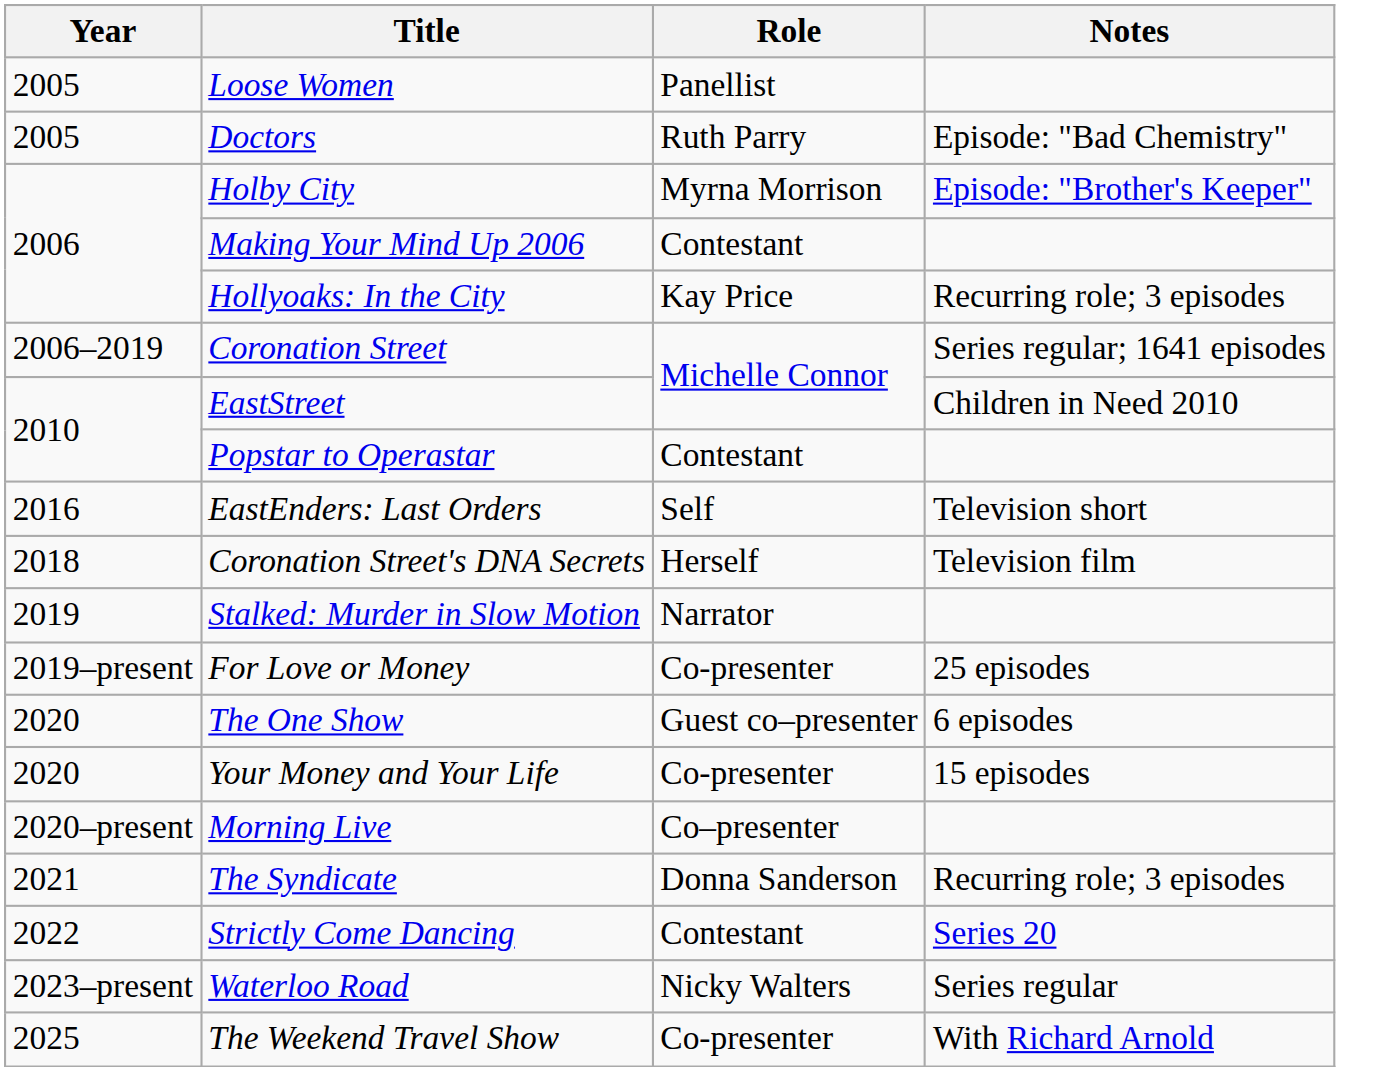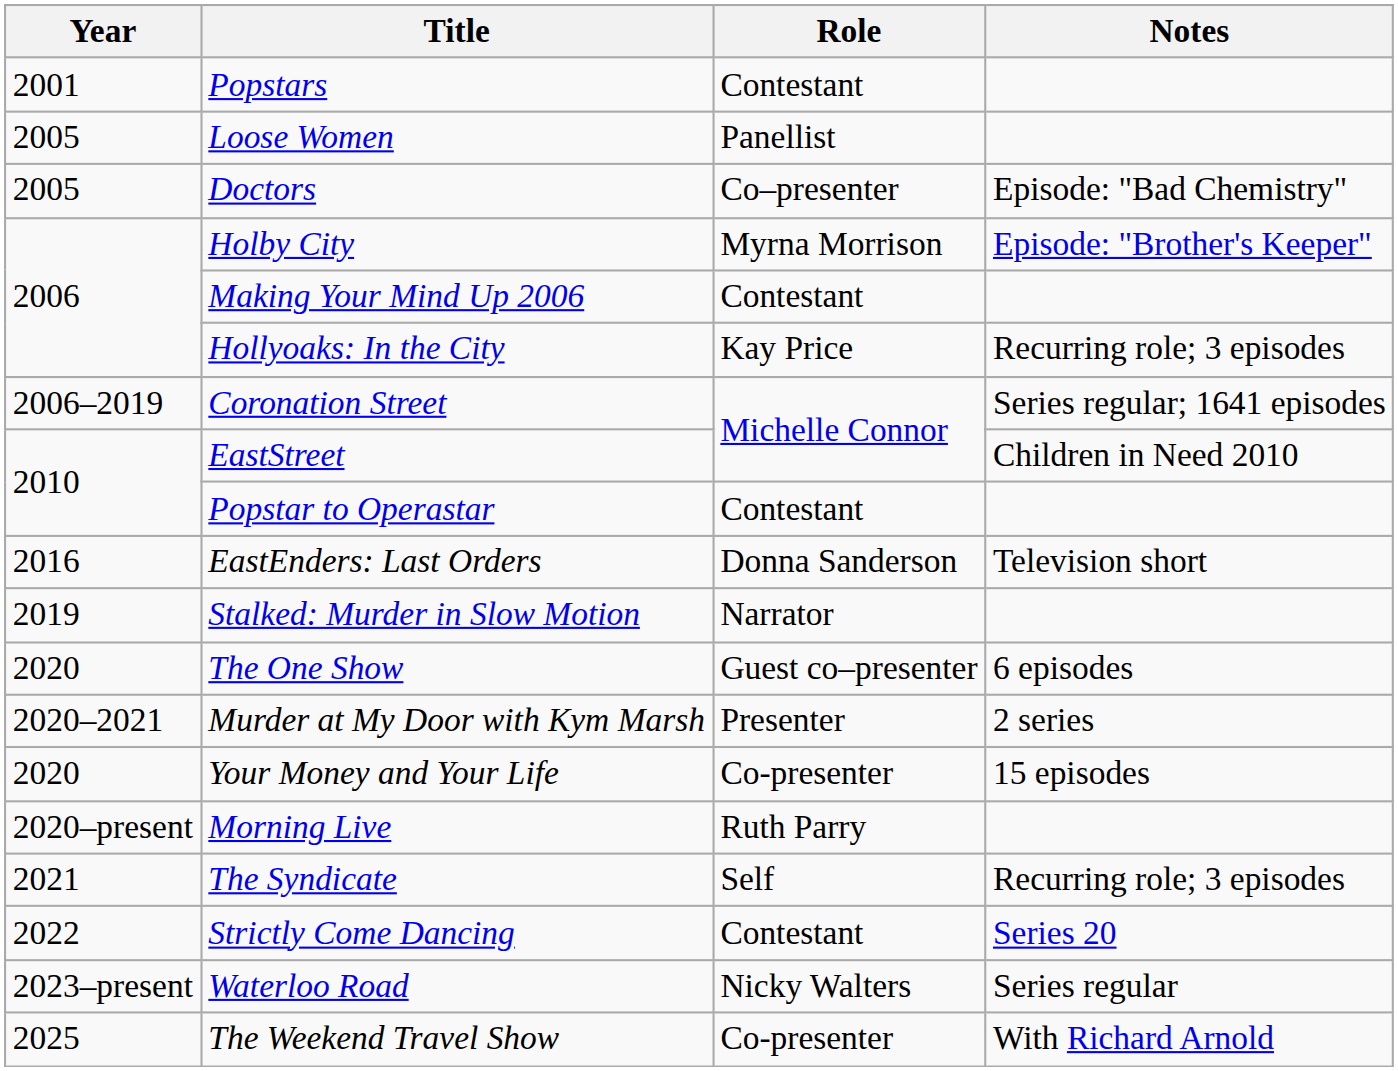+ row: 2001 | Popstars | Contestant
Doctors | Role: Ruth Parry -> Co–presenter
EastEnders: Last Orders | Role: Self -> Donna Sanderson
- row: 2018 | Coronation Street's DNA Secrets | Herself | Television film
- row: 2019–present | For Love or Money | Co-presenter | 25 episodes
+ row: 2020–2021 | Murder at My Door with Kym Marsh | Presenter | 2 series
Morning Live | Role: Co–presenter -> Ruth Parry
The Syndicate | Role: Donna Sanderson -> Self
